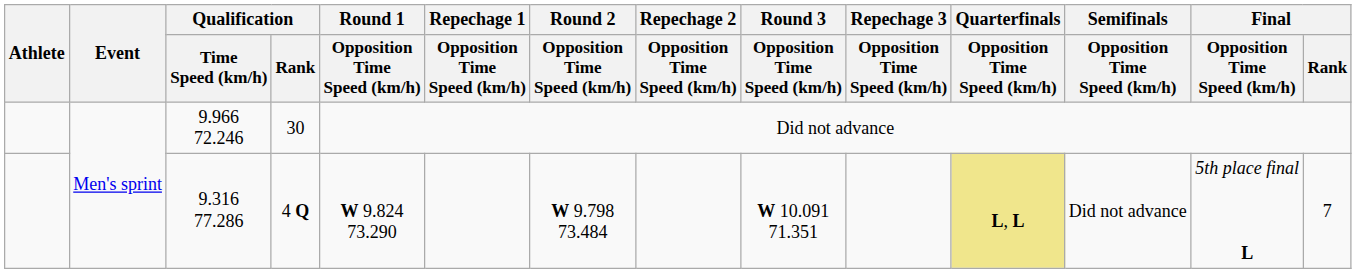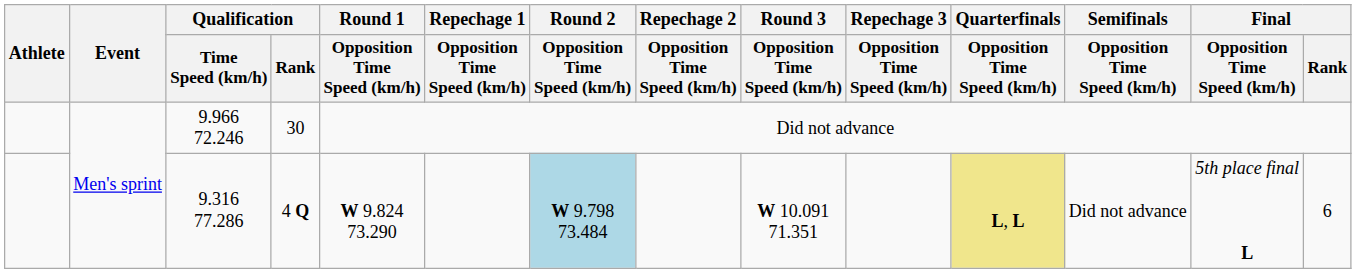9.316 77.286 | Round 2 / Opposition Time Speed (km/h): no background -> lightblue background
9.316 77.286 | Final / Rank: 7 -> 6
